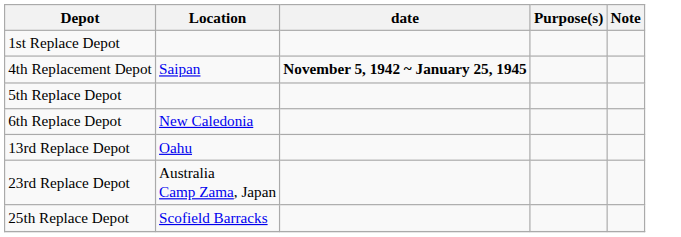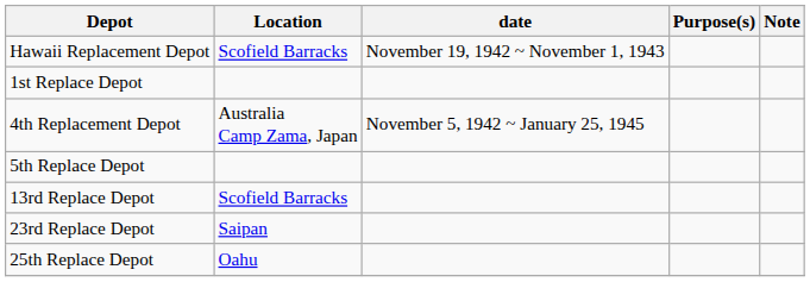+ row: Hawaii Replacement Depot | Scofield Barracks | November 19, 1942 ~ November 1, 1943
4th Replacement Depot | Location: Saipan -> Australia Camp Zama, Japan
4th Replacement Depot | date: bold -> normal
- row: 6th Replace Depot | New Caledonia
13rd Replace Depot | Location: Oahu -> Scofield Barracks
23rd Replace Depot | Location: Australia Camp Zama, Japan -> Saipan
25th Replace Depot | Location: Scofield Barracks -> Oahu
